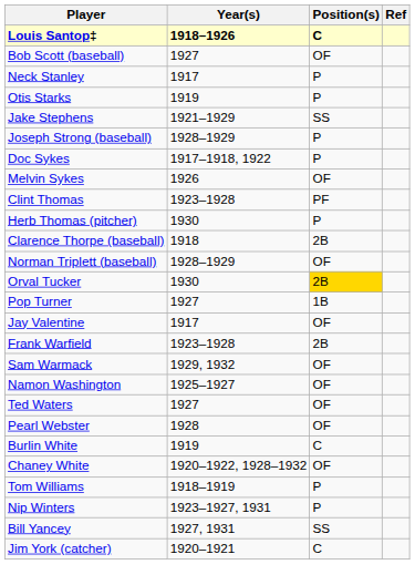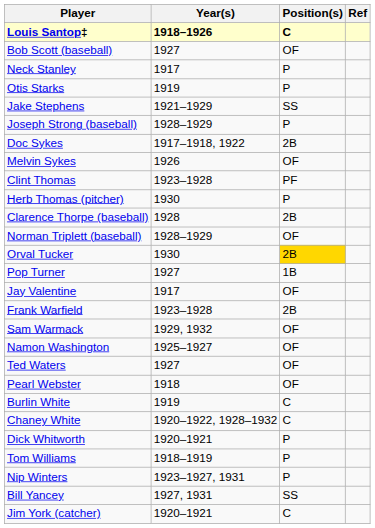Doc Sykes | Position(s): P -> 2B
Clarence Thorpe (baseball) | Year(s): 1918 -> 1928
Pearl Webster | Year(s): 1928 -> 1918
Chaney White | Position(s): OF -> C
+ row: Dick Whitworth | 1920–1921 | P
